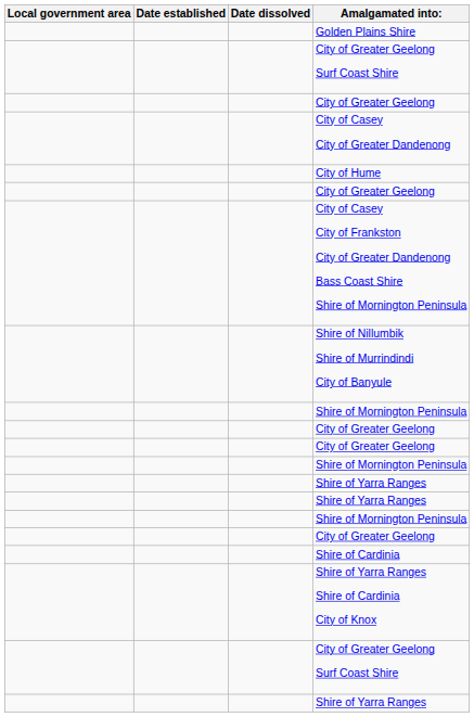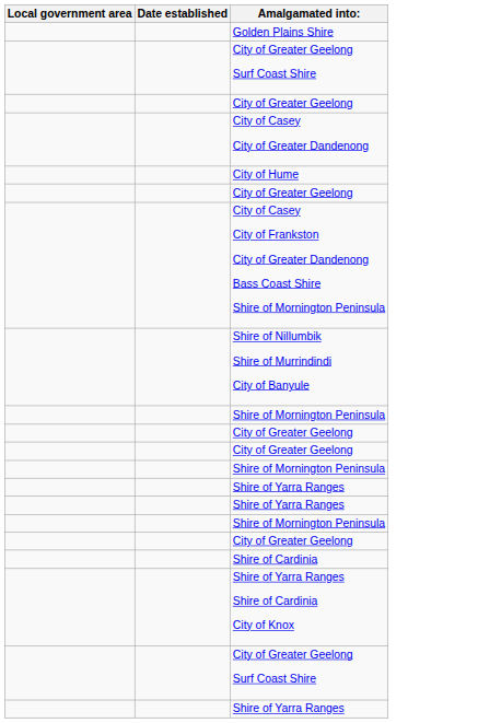- column: Date dissolved
